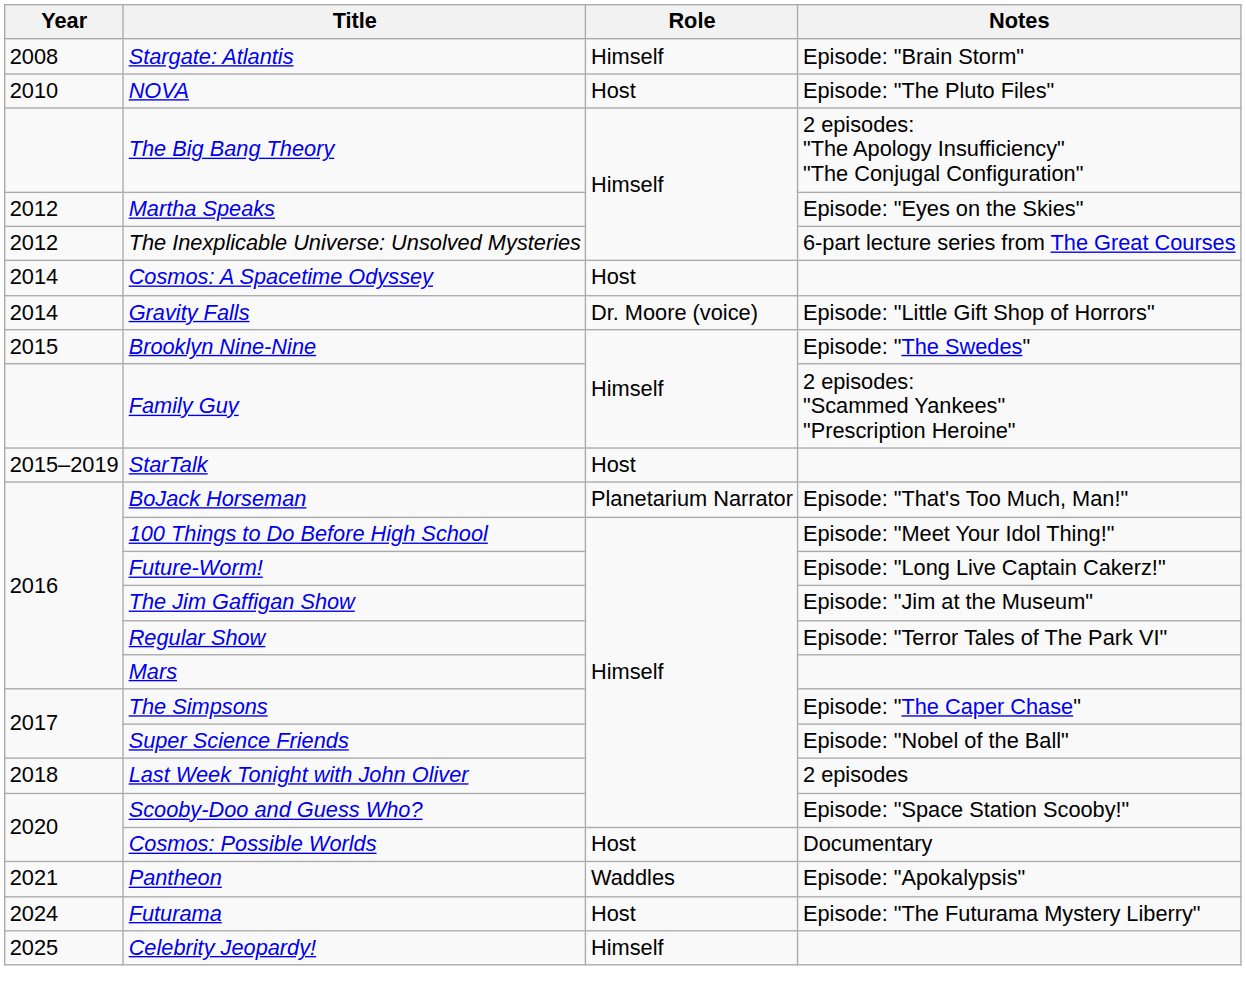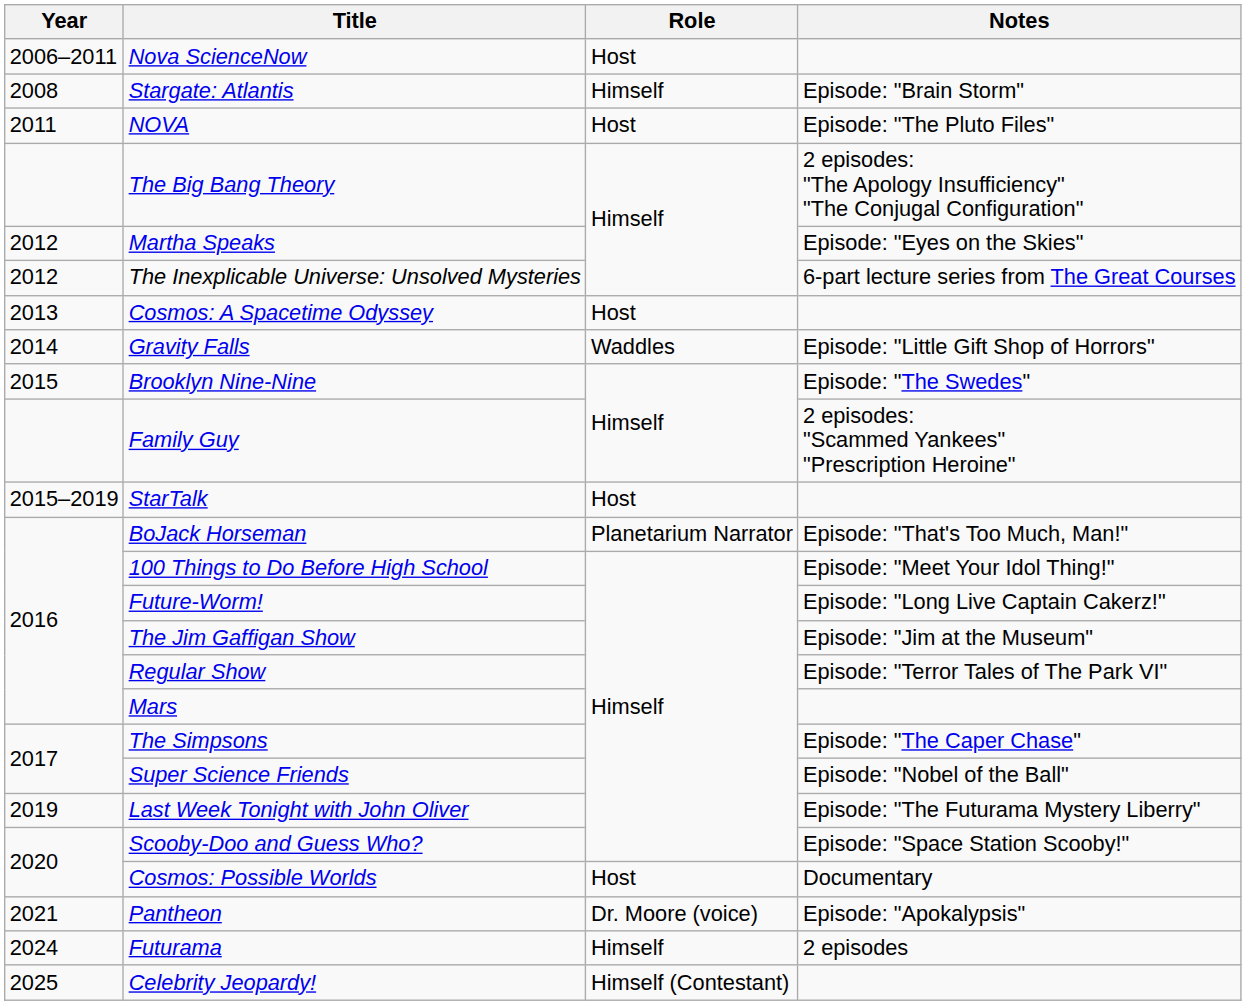+ row: 2006–2011 | Nova ScienceNow | Host
NOVA | Year: 2010 -> 2011
Cosmos: A Spacetime Odyssey | Year: 2014 -> 2013
Gravity Falls | Role: Dr. Moore (voice) -> Waddles
Last Week Tonight with John Oliver | Year: 2018 -> 2019
Last Week Tonight with John Oliver | Notes: 2 episodes -> Episode: "The Futurama Mystery Liberry"
Pantheon | Role: Waddles -> Dr. Moore (voice)
Futurama | Role: Host -> Himself
Futurama | Notes: Episode: "The Futurama Mystery Liberry" -> 2 episodes
Celebrity Jeopardy! | Role: Himself -> Himself (Contestant)
